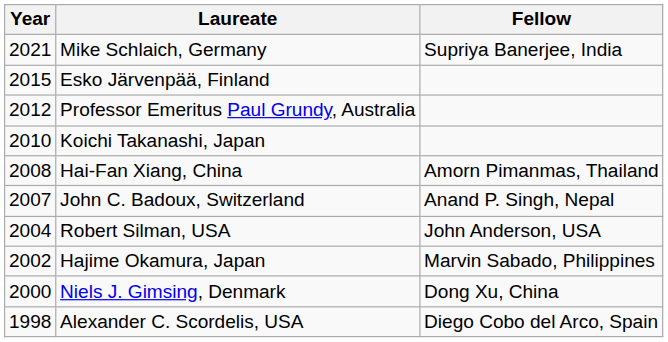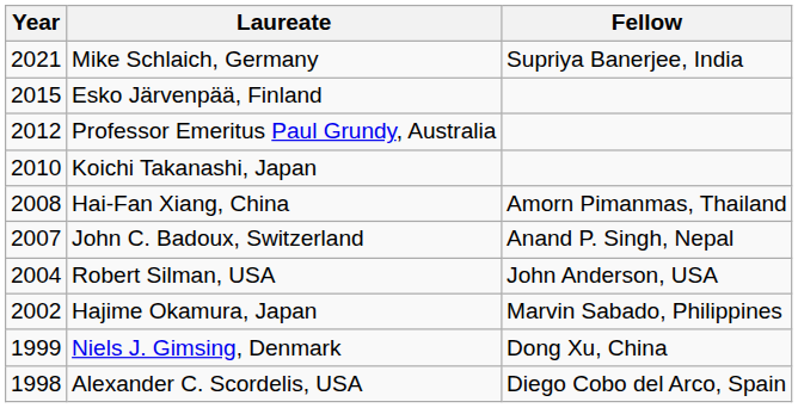Niels J. Gimsing, Denmark | Year: 2000 -> 1999
